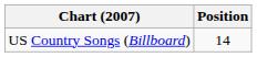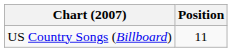US Country Songs (Billboard) | Position: 14 -> 11
